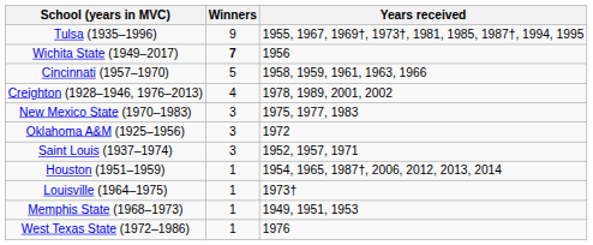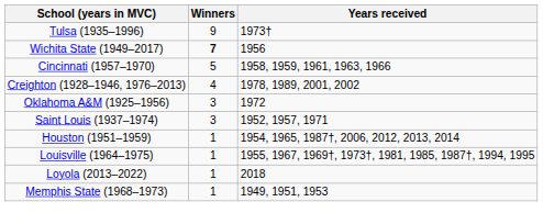Tulsa (1935–1996) | Years received: 1955, 1967, 1969†, 1973†, 1981, 1985, 1987†, 1994, 1995 -> 1973†
- row: New Mexico State (1970–1983) | 3 | 1975, 1977, 1983
Louisville (1964–1975) | Years received: 1973† -> 1955, 1967, 1969†, 1973†, 1981, 1985, 1987†, 1994, 1995
+ row: Loyola (2013–2022) | 1 | 2018
- row: West Texas State (1972–1986) | 1 | 1976
